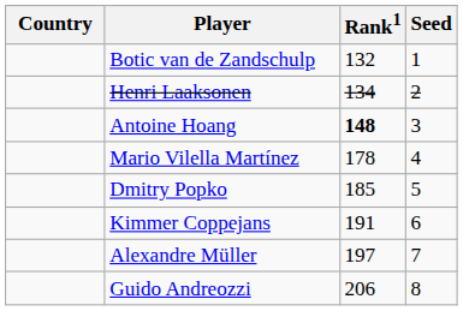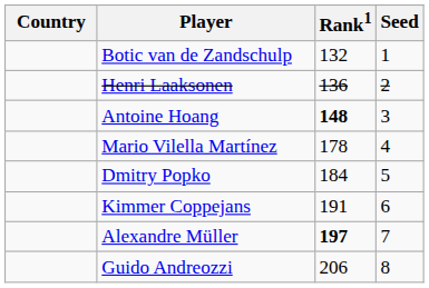Henri Laaksonen | Rank1: 134 -> 136
Dmitry Popko | Rank1: 185 -> 184
Alexandre Müller | Rank1: normal -> bold
